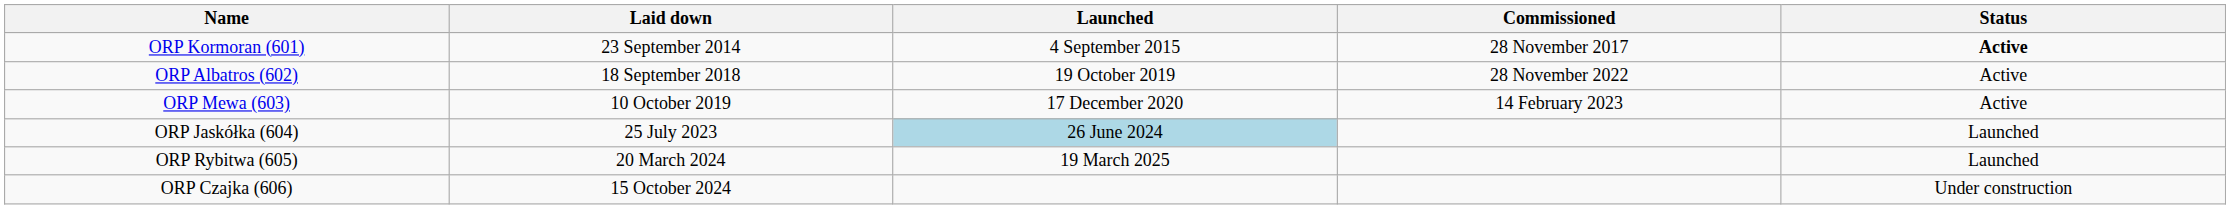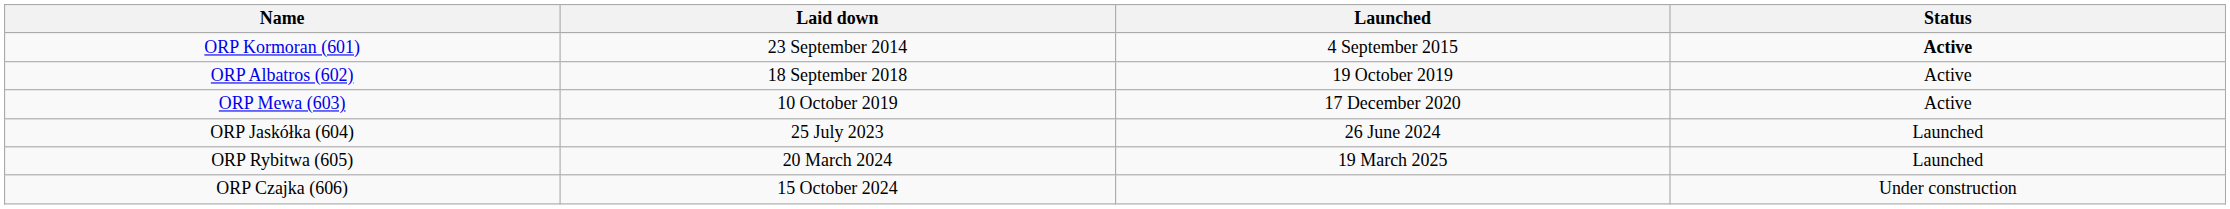- column: Commissioned | 28 November 2017 | 28 November 2022 | 14 February 2023
ORP Jaskółka (604) | Launched: lightblue background -> no background
